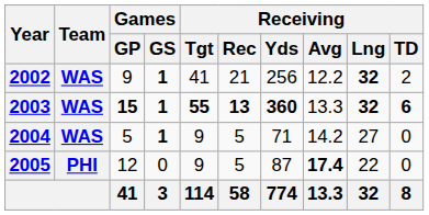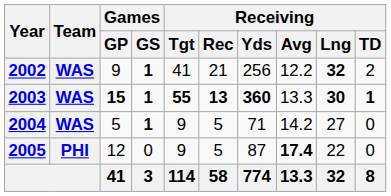2003 | Receiving / Lng: 32 -> 30
2003 | Receiving / TD: 6 -> 1
